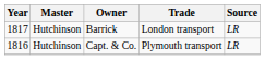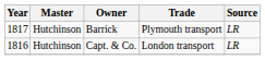Barrick | Trade: London transport -> Plymouth transport
Capt. & Co. | Trade: Plymouth transport -> London transport
